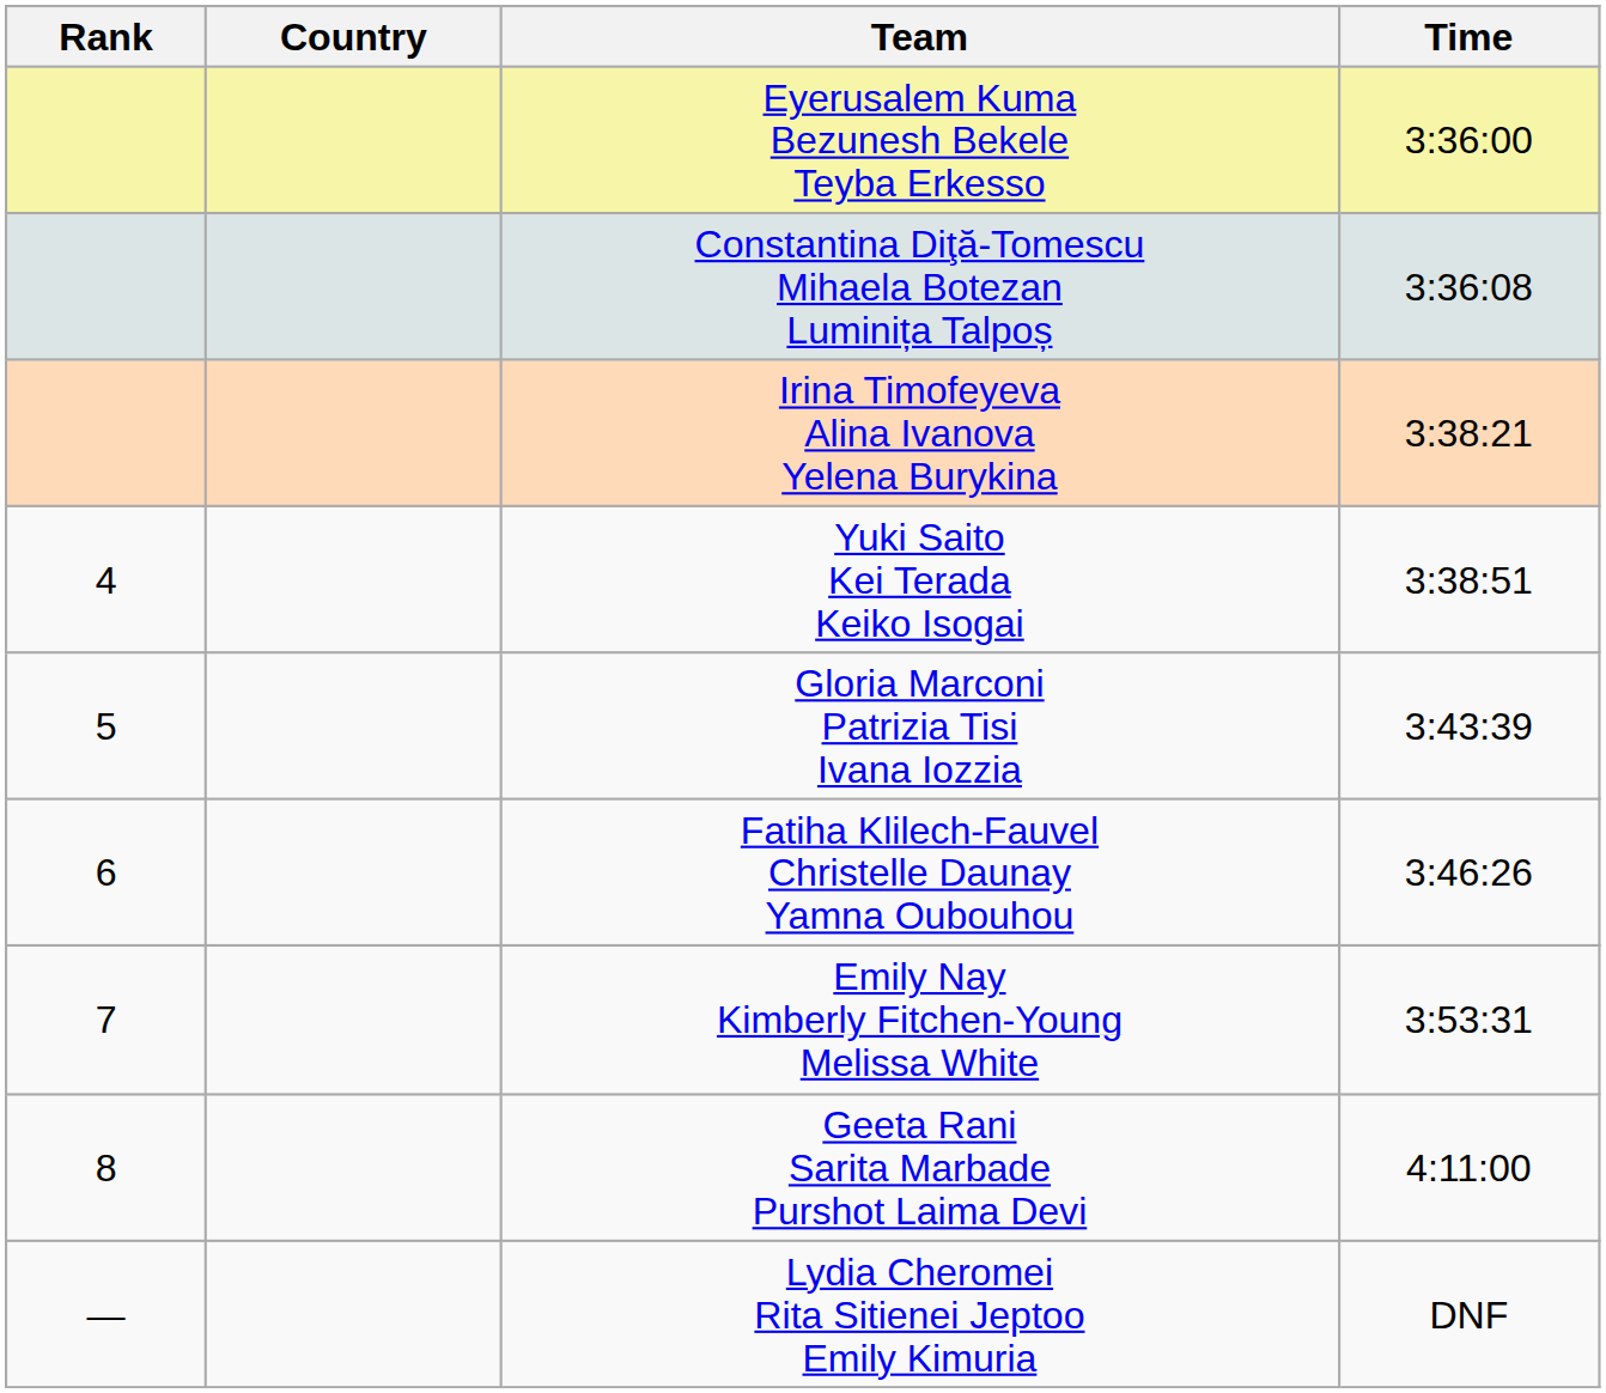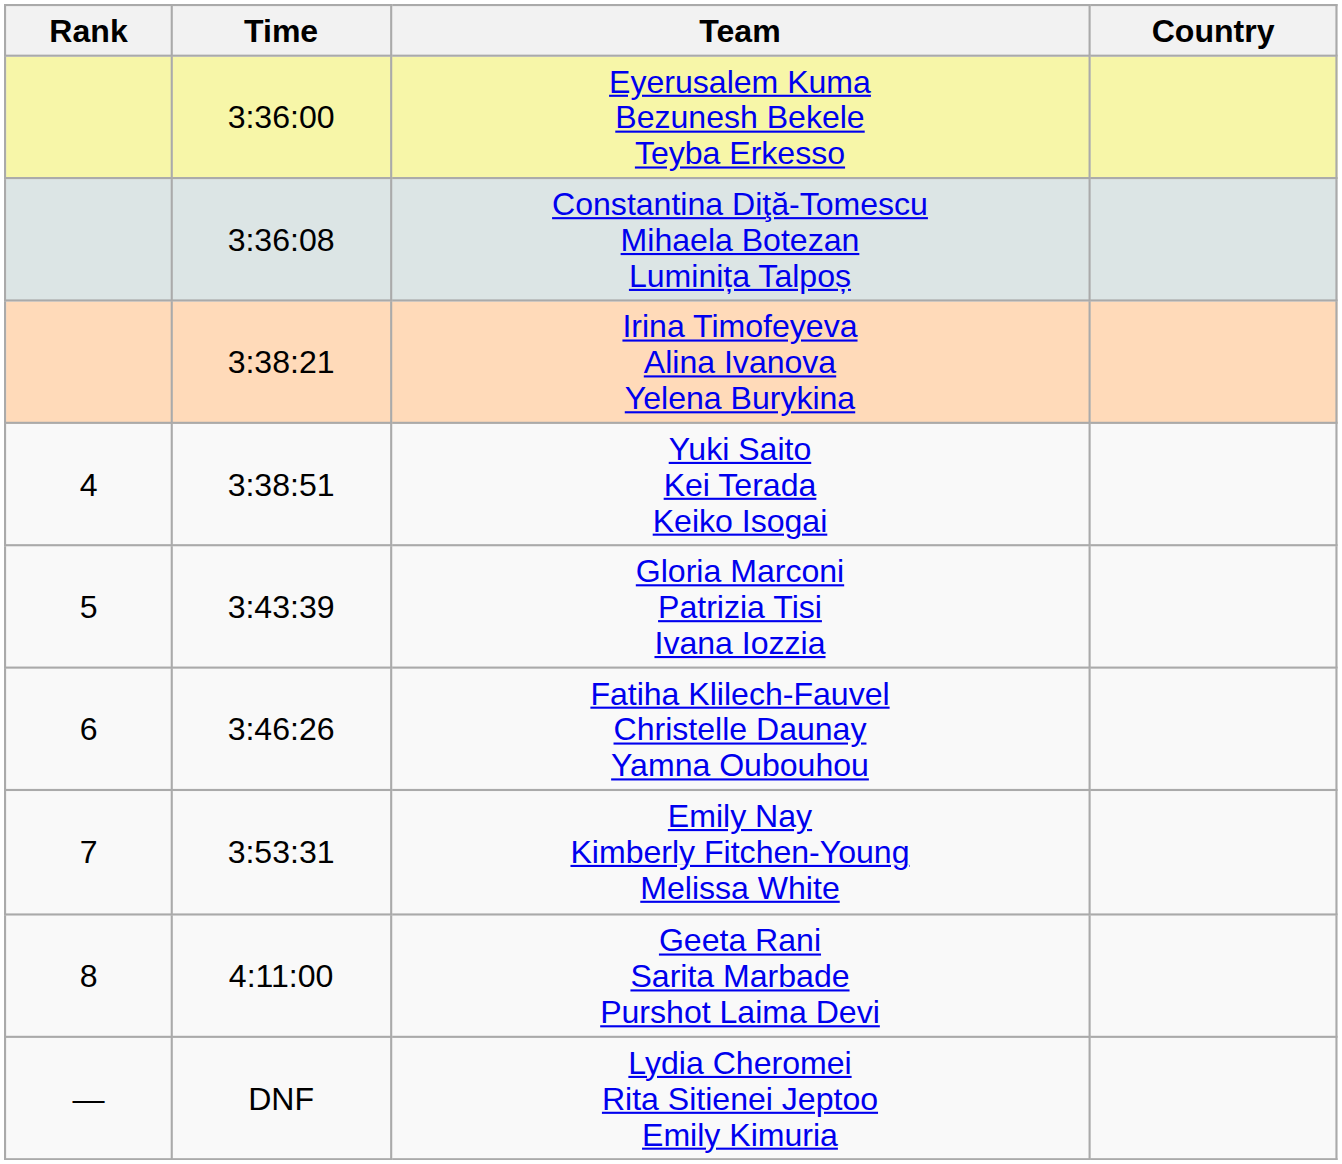columns swapped: Country <-> Time
